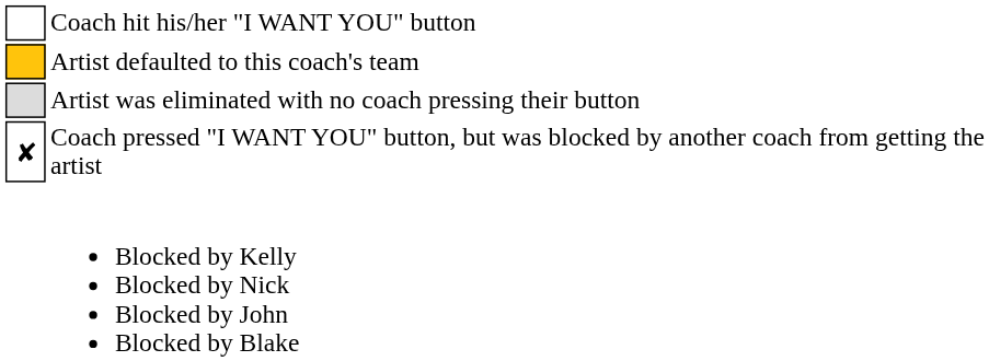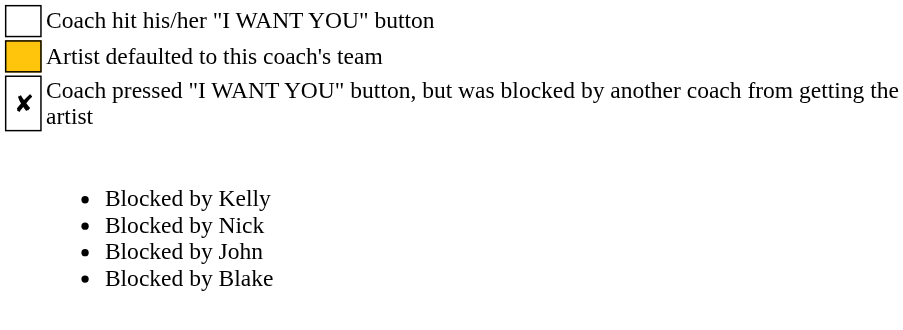- row: Artist was eliminated with no coach pressing their button
